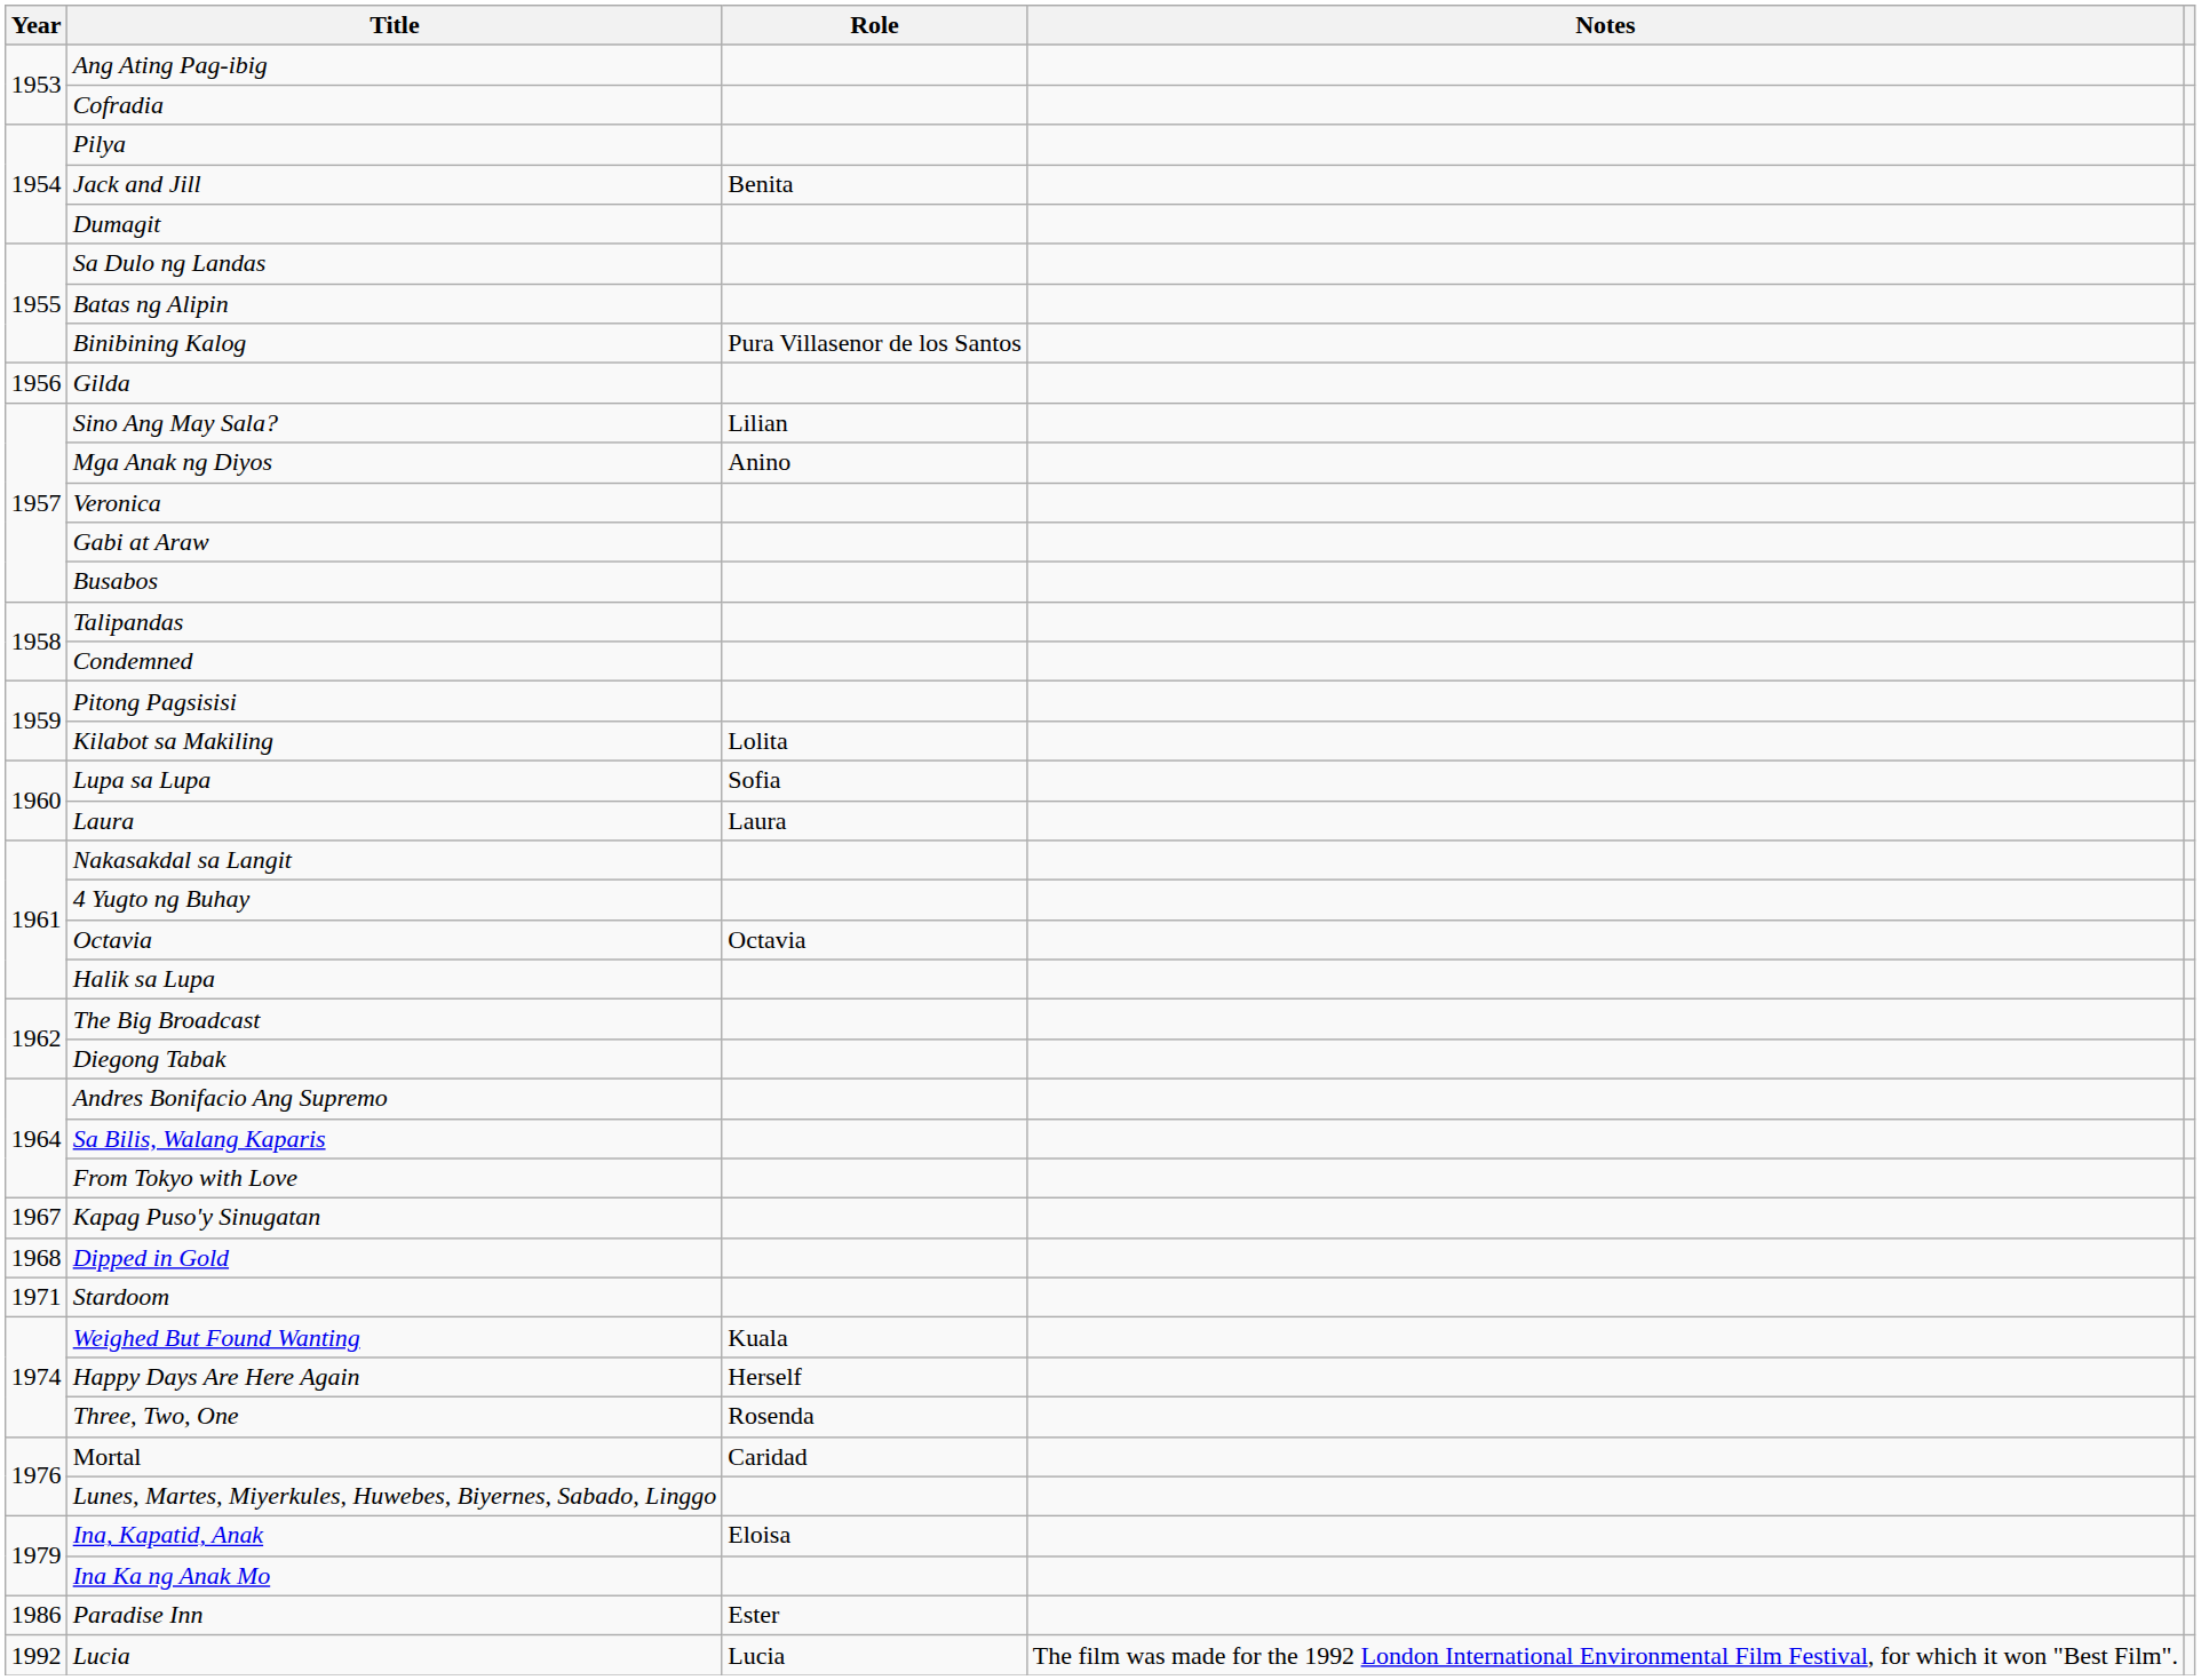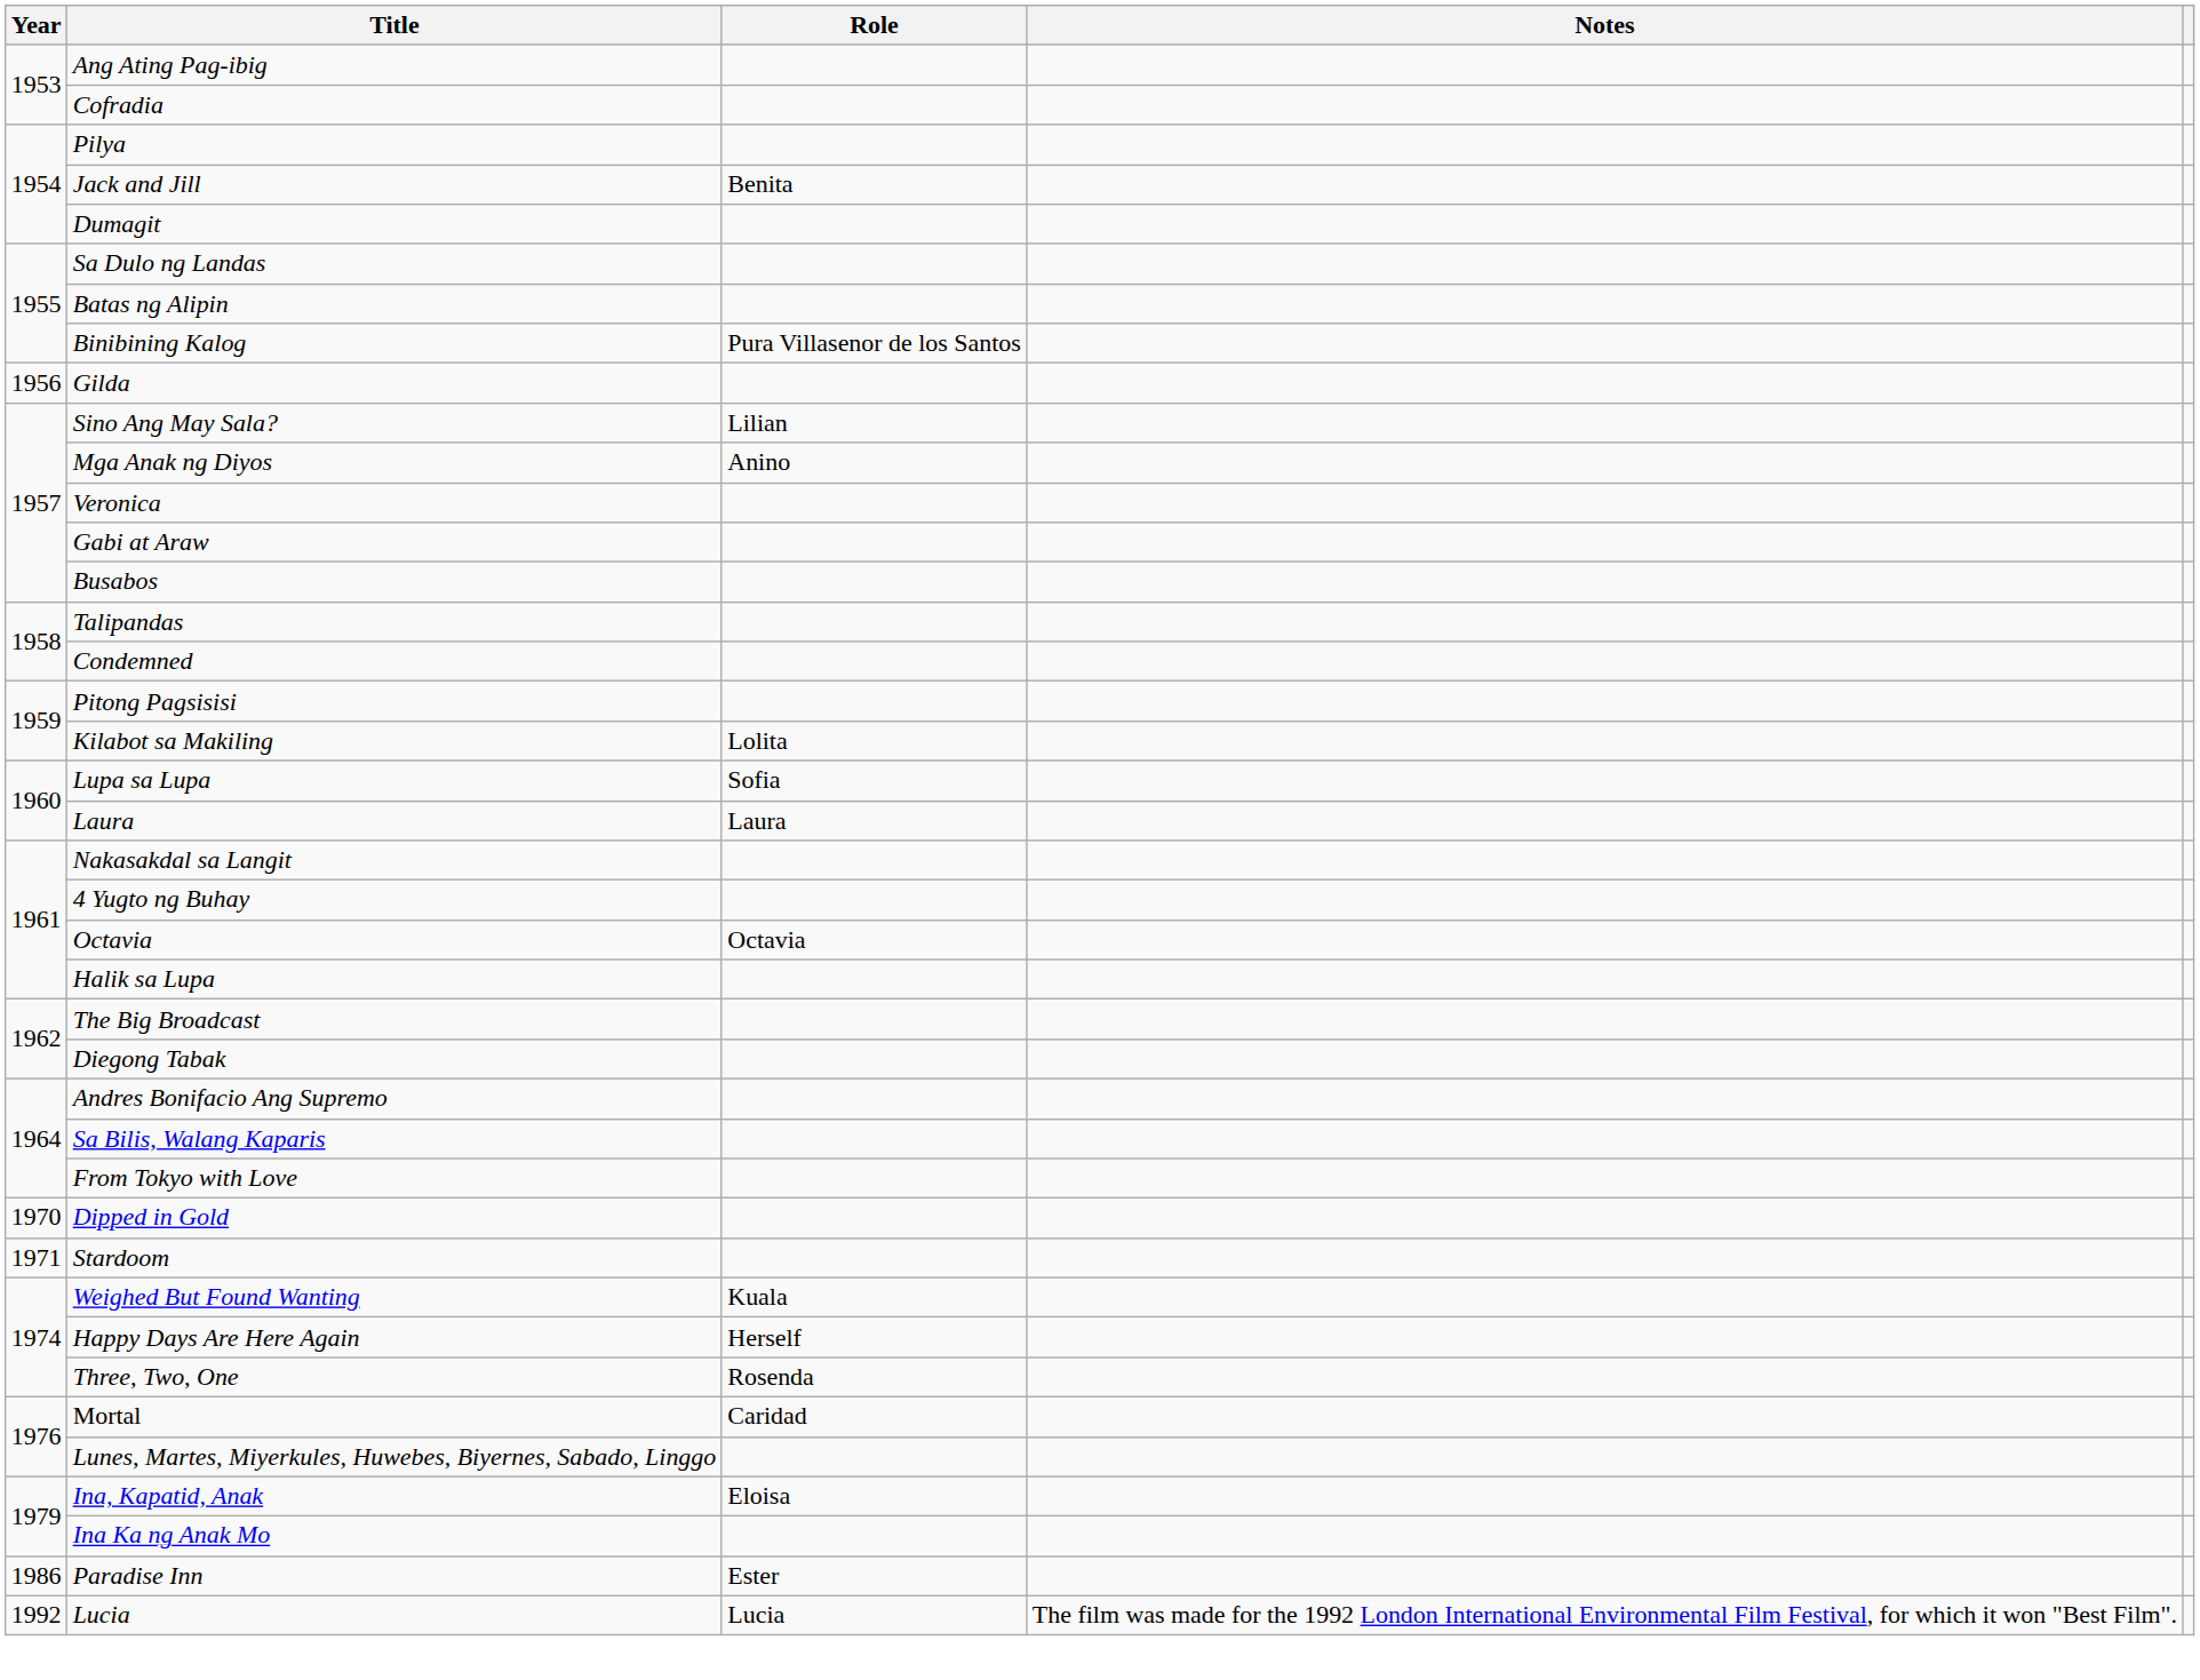- row: 1967 | Kapag Puso'y Sinugatan
Dipped in Gold | Year: 1968 -> 1970
